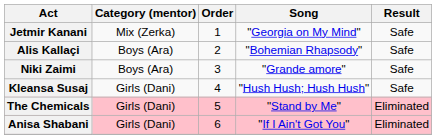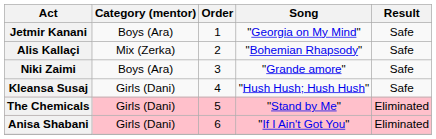Jetmir Kanani | Category (mentor): Mix (Zerka) -> Boys (Ara)
Alis Kallaçi | Category (mentor): Boys (Ara) -> Mix (Zerka)
